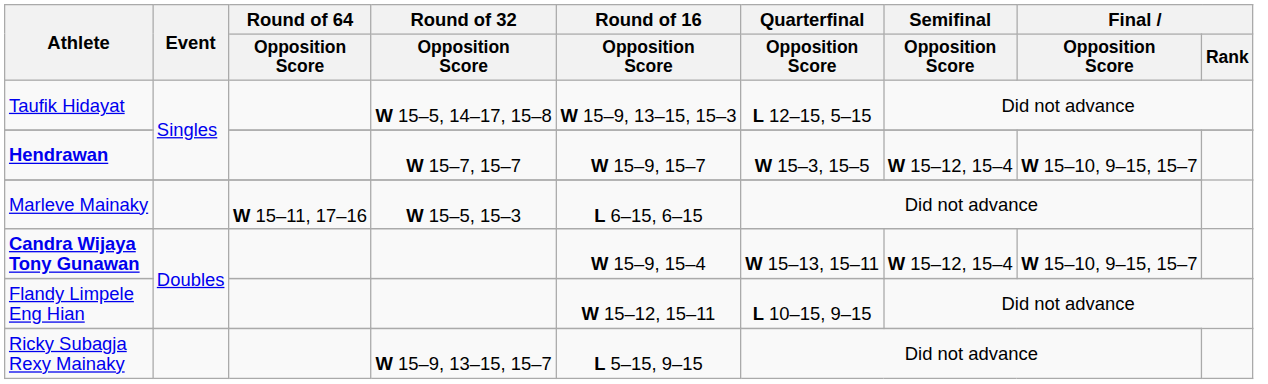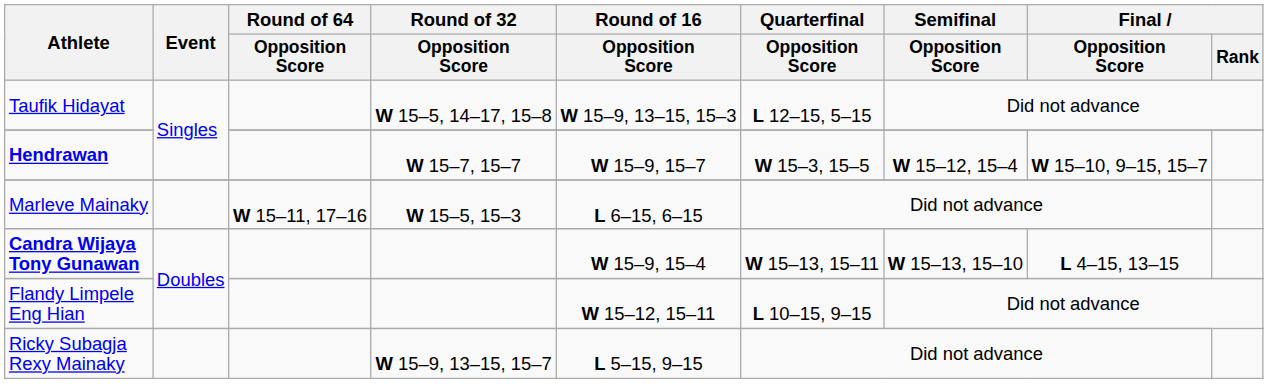Candra Wijaya Tony Gunawan | Semifinal / Opposition Score: W 15–12, 15–4 -> W 15–13, 15–10
Candra Wijaya Tony Gunawan | Final / Opposition Score: W 15–10, 9–15, 15–7 -> L 4–15, 13–15
